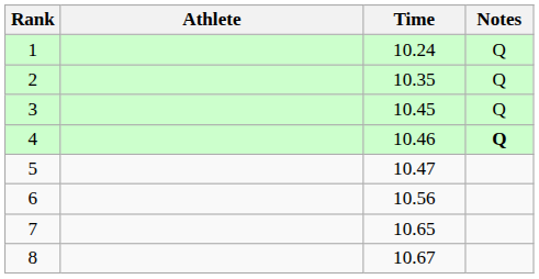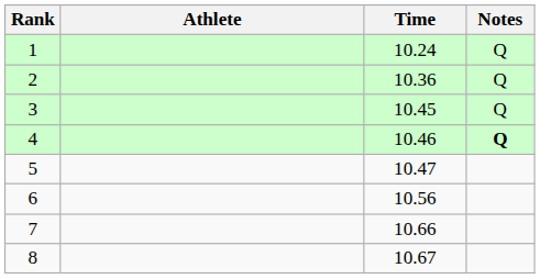2 | Time: 10.35 -> 10.36
7 | Time: 10.65 -> 10.66
